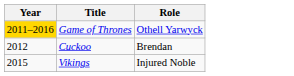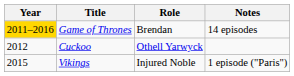+ column: Notes | 14 episodes | 1 episode ("Paris")
Game of Thrones | Role: Othell Yarwyck -> Brendan
Cuckoo | Role: Brendan -> Othell Yarwyck
